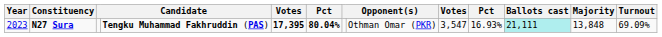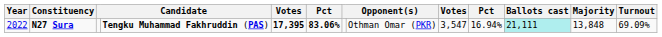N27 Sura | Year: 2023 -> 2022
N27 Sura | column 6: 80.04% -> 83.06%
N27 Sura | column 10: 16.93% -> 16.94%
